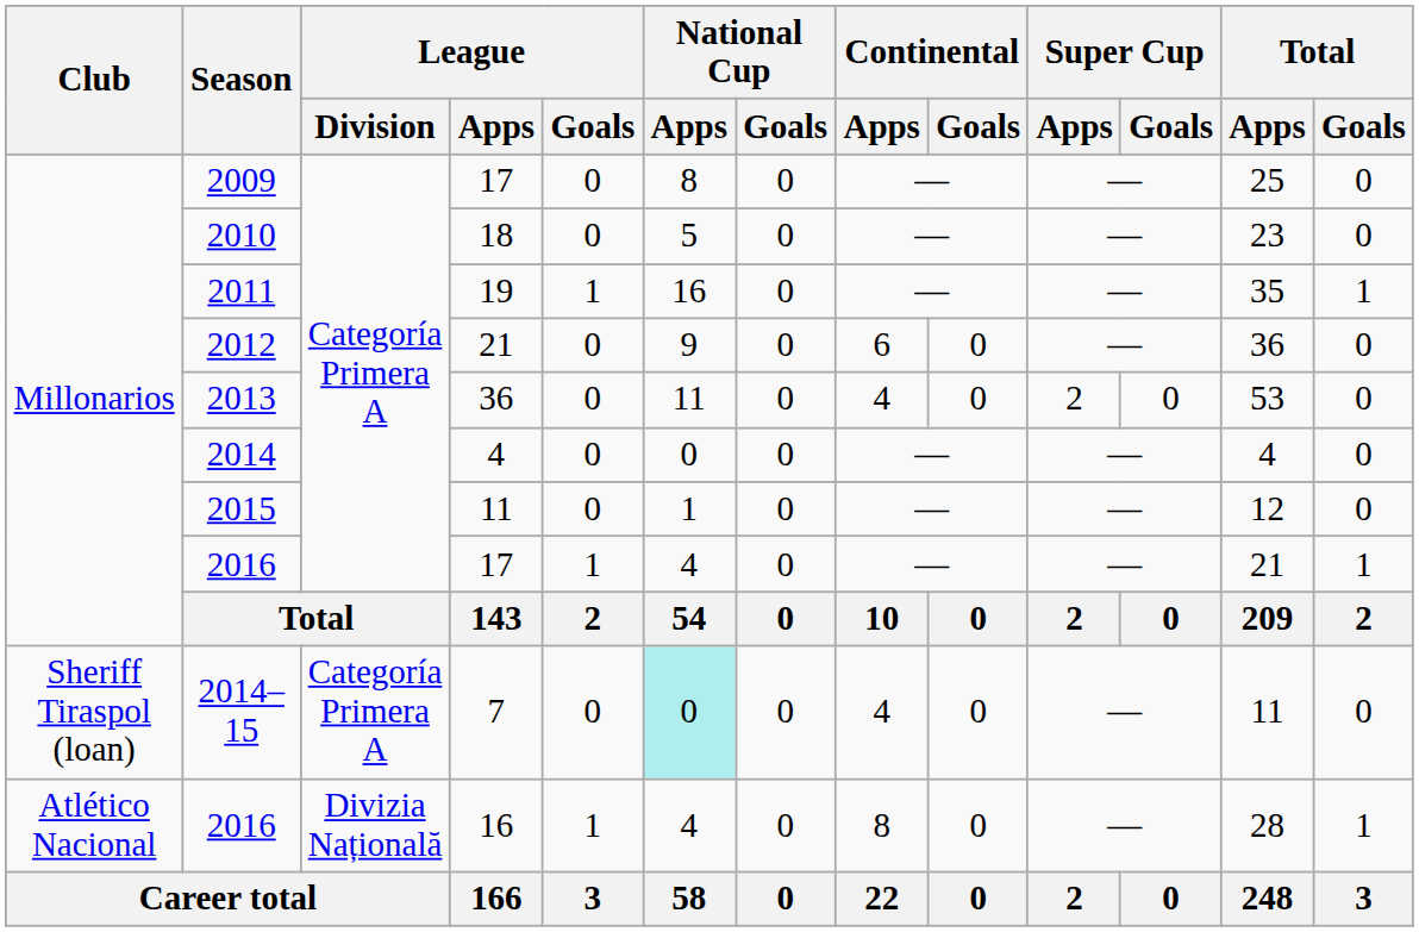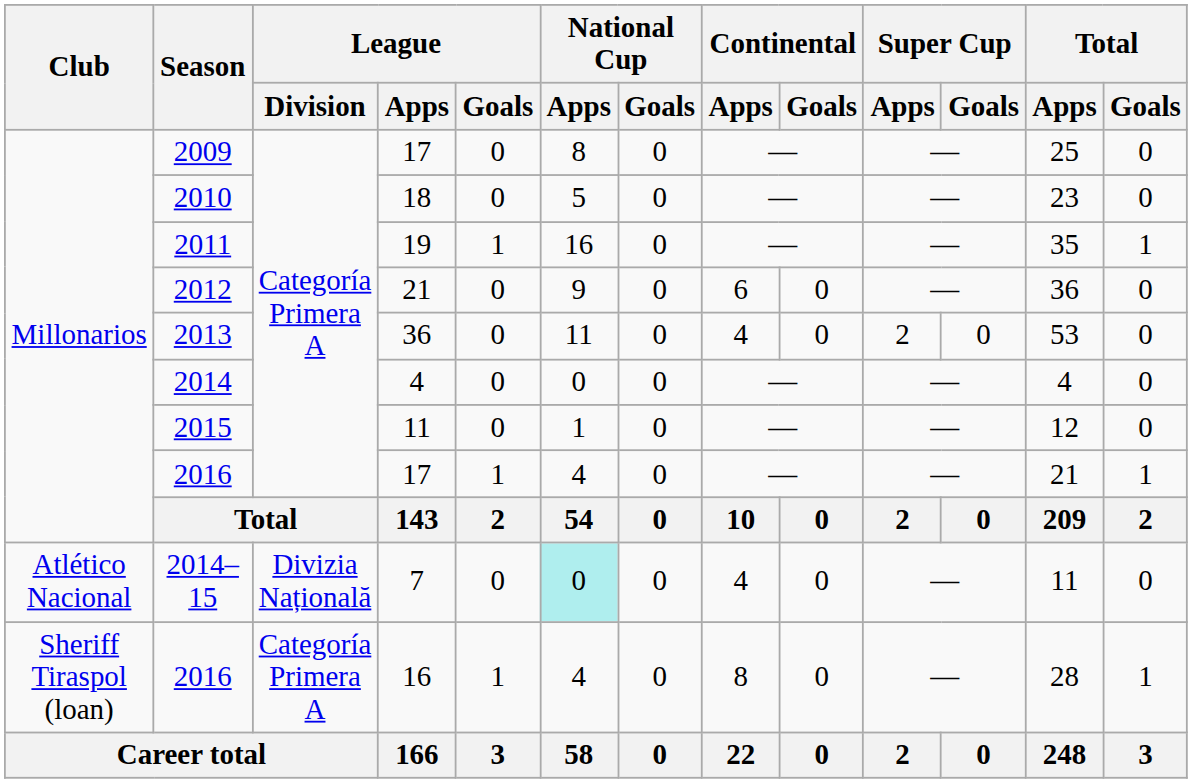2014–15 | Club: Sheriff Tiraspol (loan) -> Atlético Nacional
2014–15 | League / Division: Categoría Primera A -> Divizia Națională
2016 / 16 | Club: Atlético Nacional -> Sheriff Tiraspol (loan)
2016 / 16 | League / Division: Divizia Națională -> Categoría Primera A
